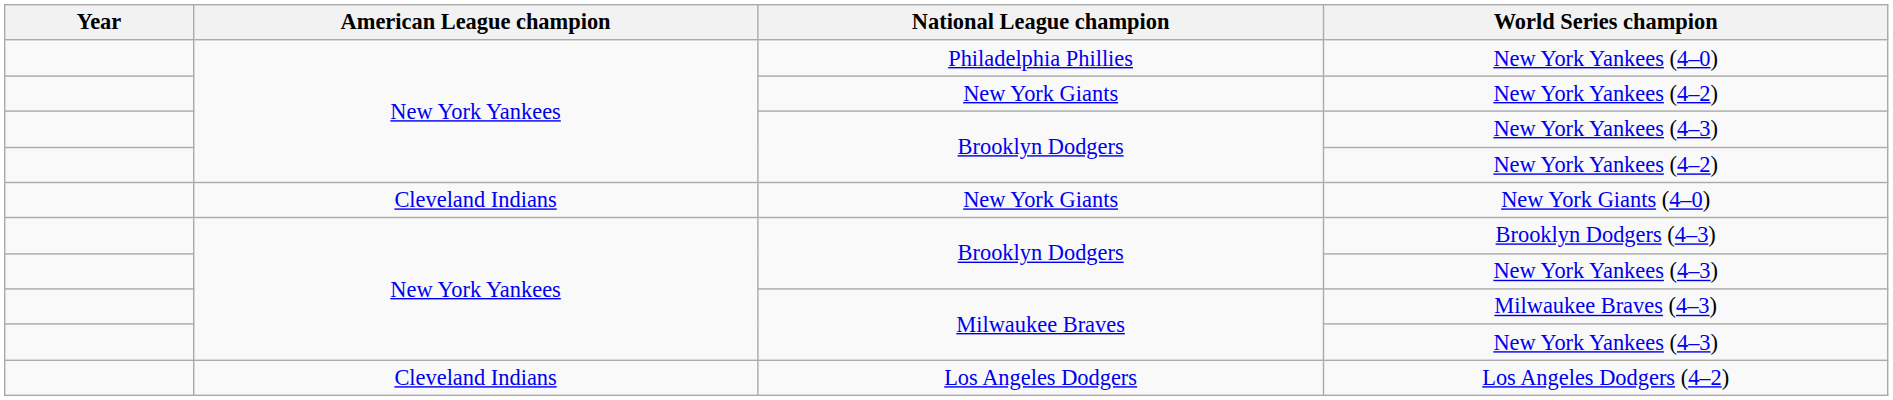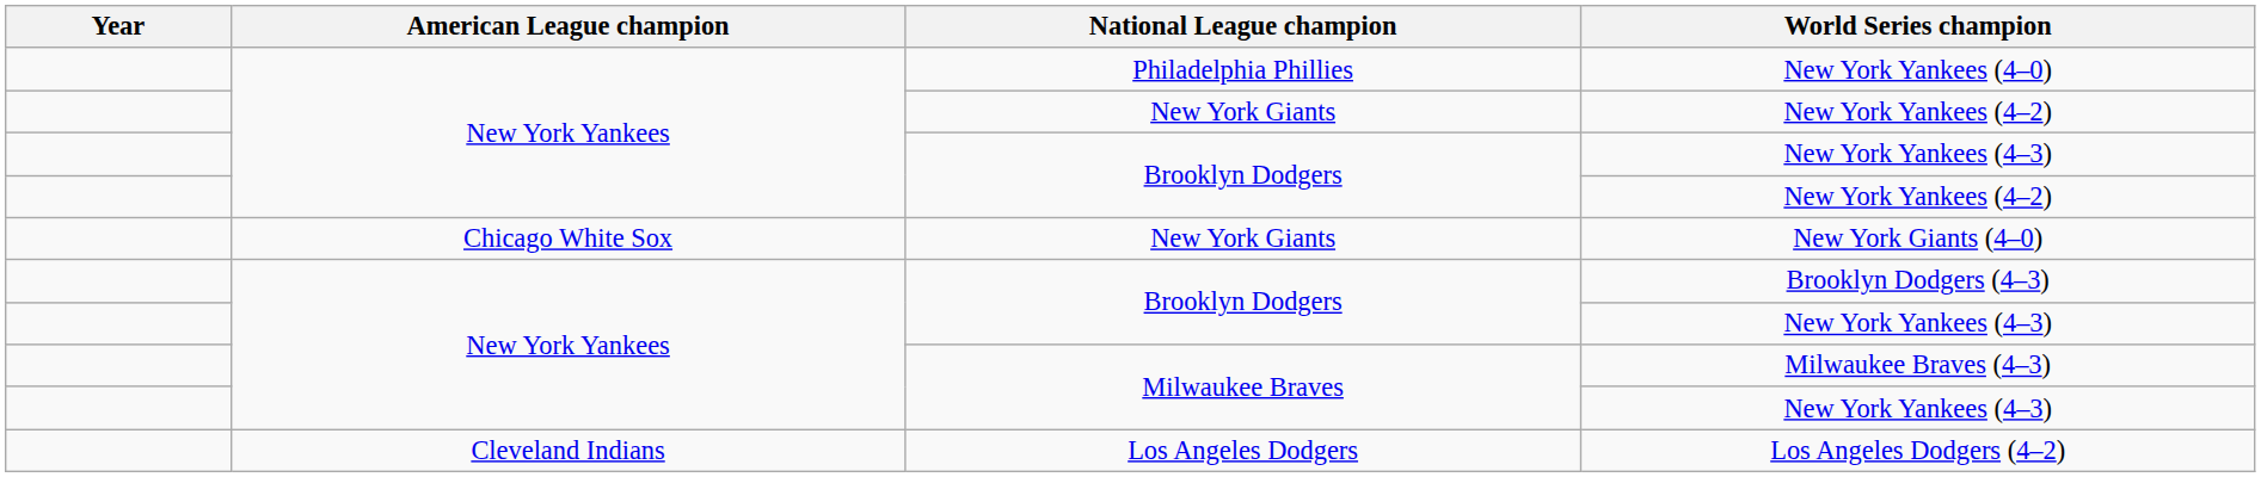New York Giants (4–0) | American League champion: Cleveland Indians -> Chicago White Sox
